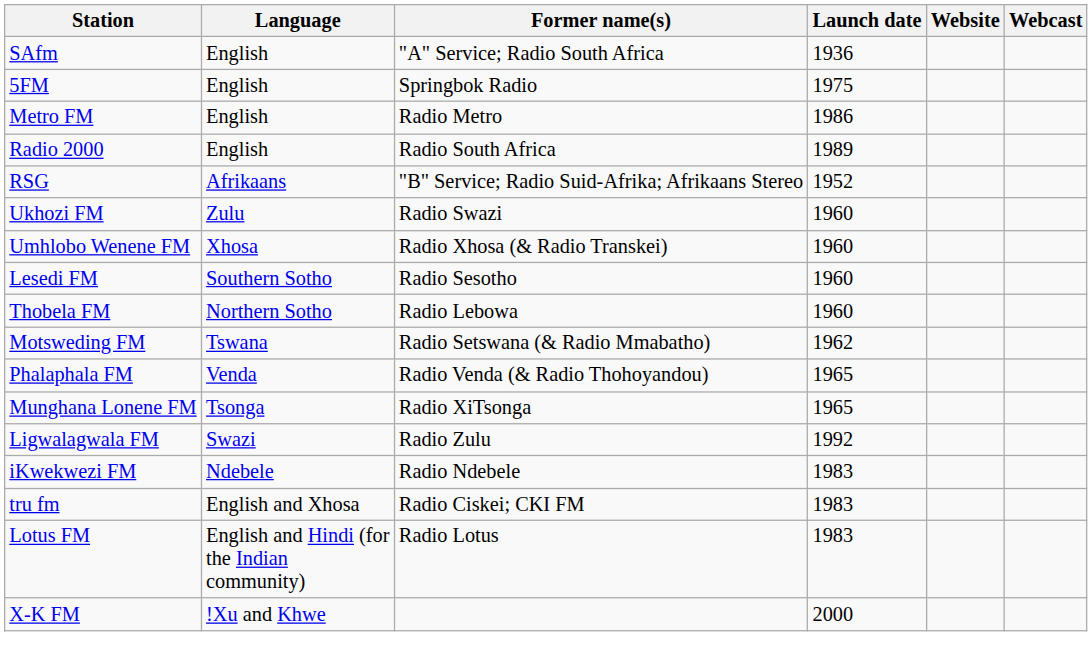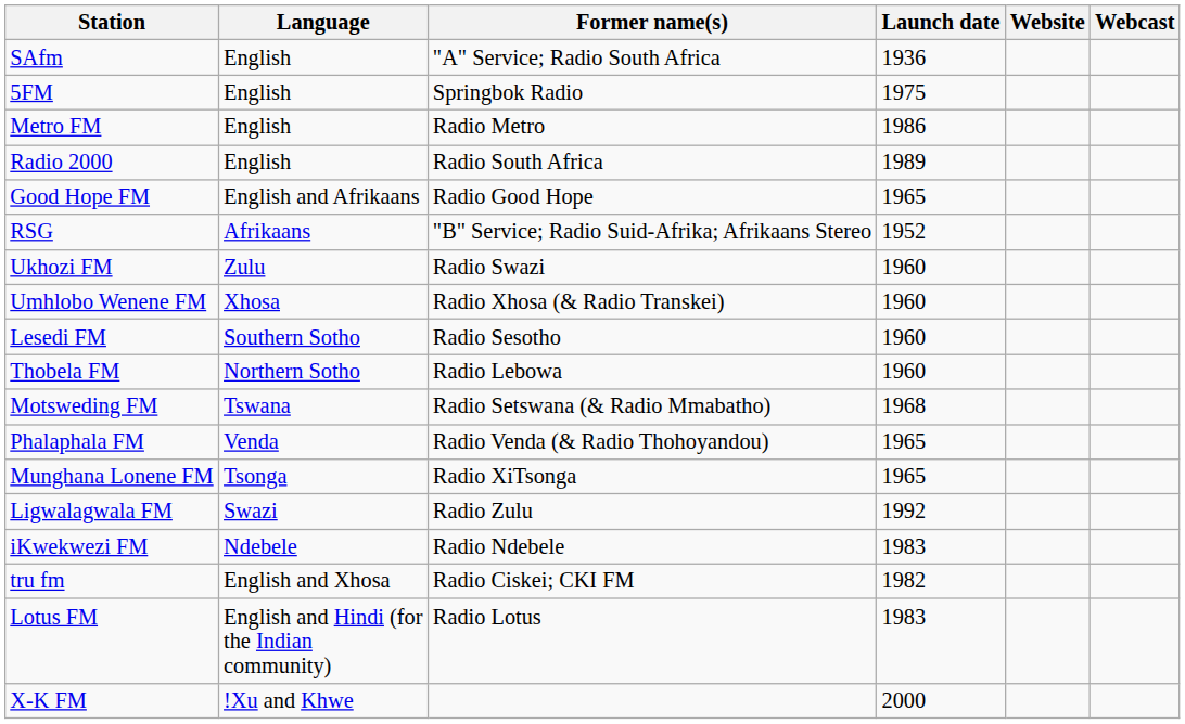+ row: Good Hope FM | English and Afrikaans | Radio Good Hope | 1965
Motsweding FM | Launch date: 1962 -> 1968
tru fm | Launch date: 1983 -> 1982
